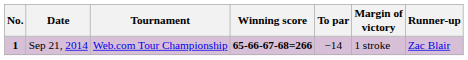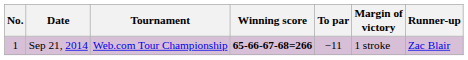Sep 21, 2014 | No.: bold -> normal
Sep 21, 2014 | To par: −14 -> −11
